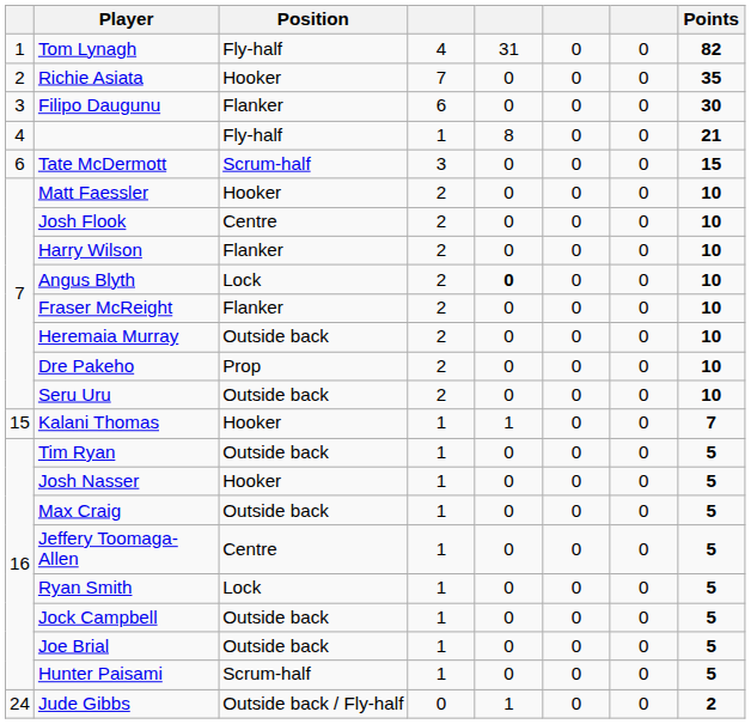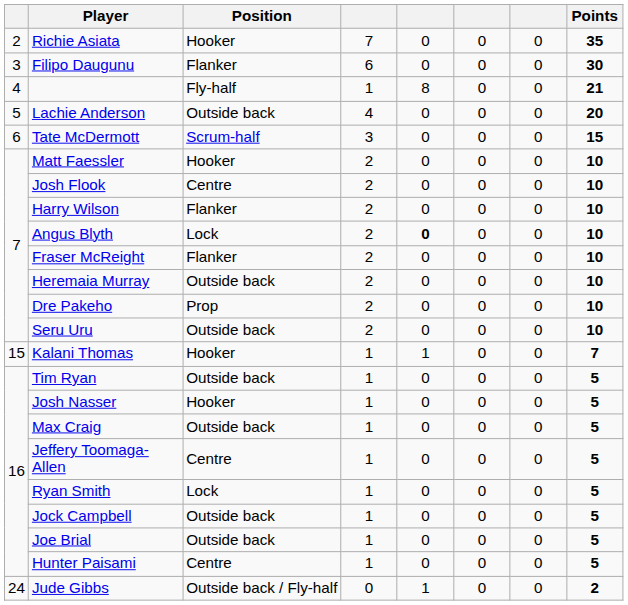- row: 1 | Tom Lynagh | Fly-half | 4 | 31 | 0 | 0 | 82
+ row: 5 | Lachie Anderson | Outside back | 4 | 0 | 0 | 0 | 20
Hunter Paisami | Position: Scrum-half -> Centre
